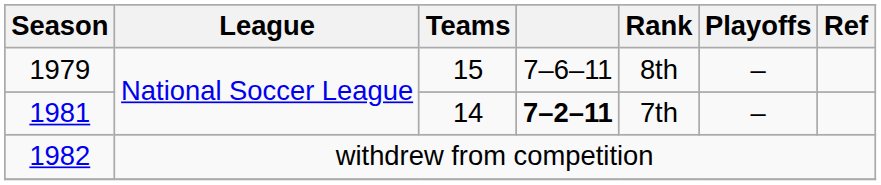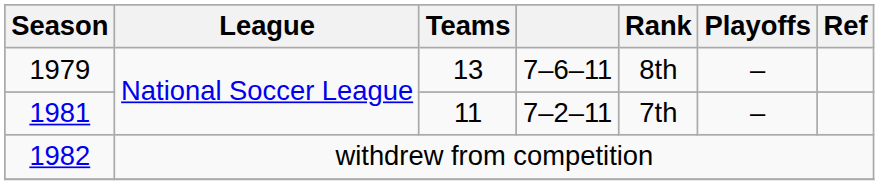1979 | Teams: 15 -> 13
1981 | Teams: 14 -> 11
1981 | column 4: bold -> normal
